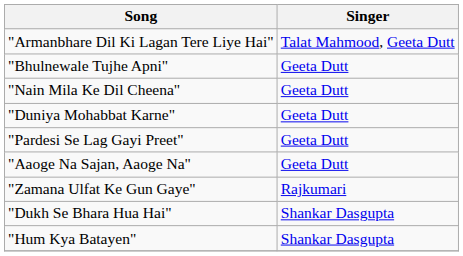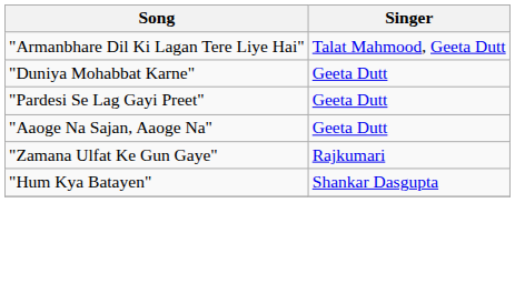- row: "Bhulnewale Tujhe Apni" | Geeta Dutt
- row: "Nain Mila Ke Dil Cheena" | Geeta Dutt
- row: "Dukh Se Bhara Hua Hai" | Shankar Dasgupta
